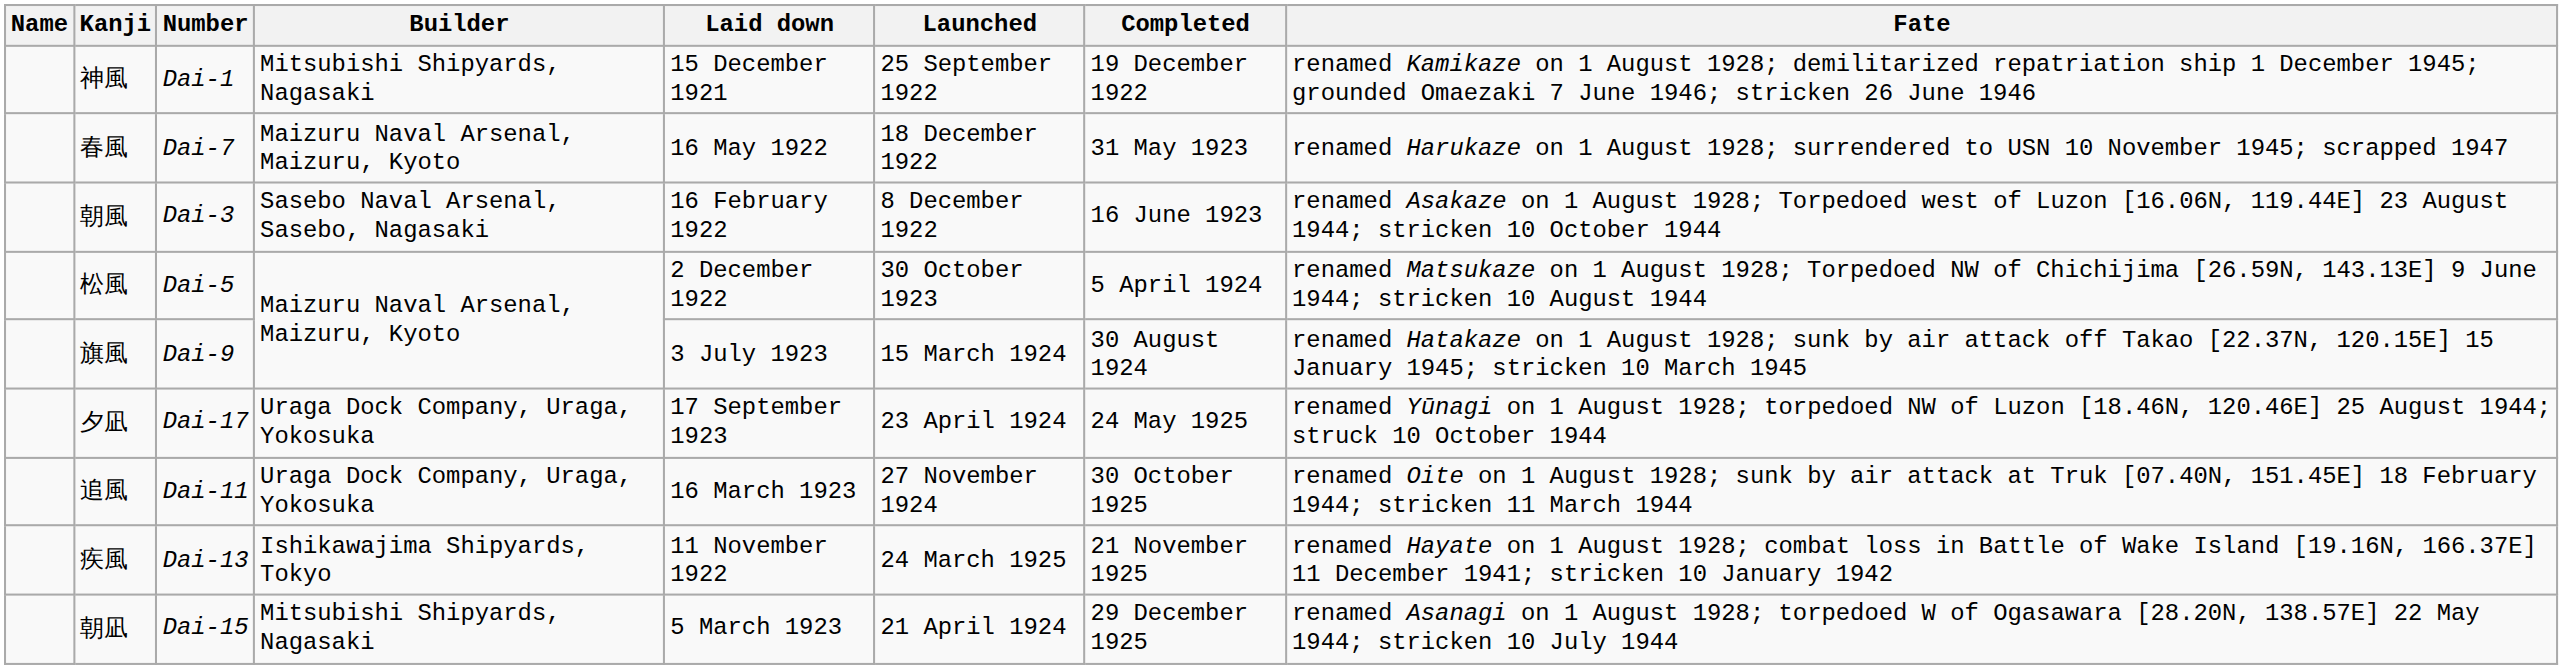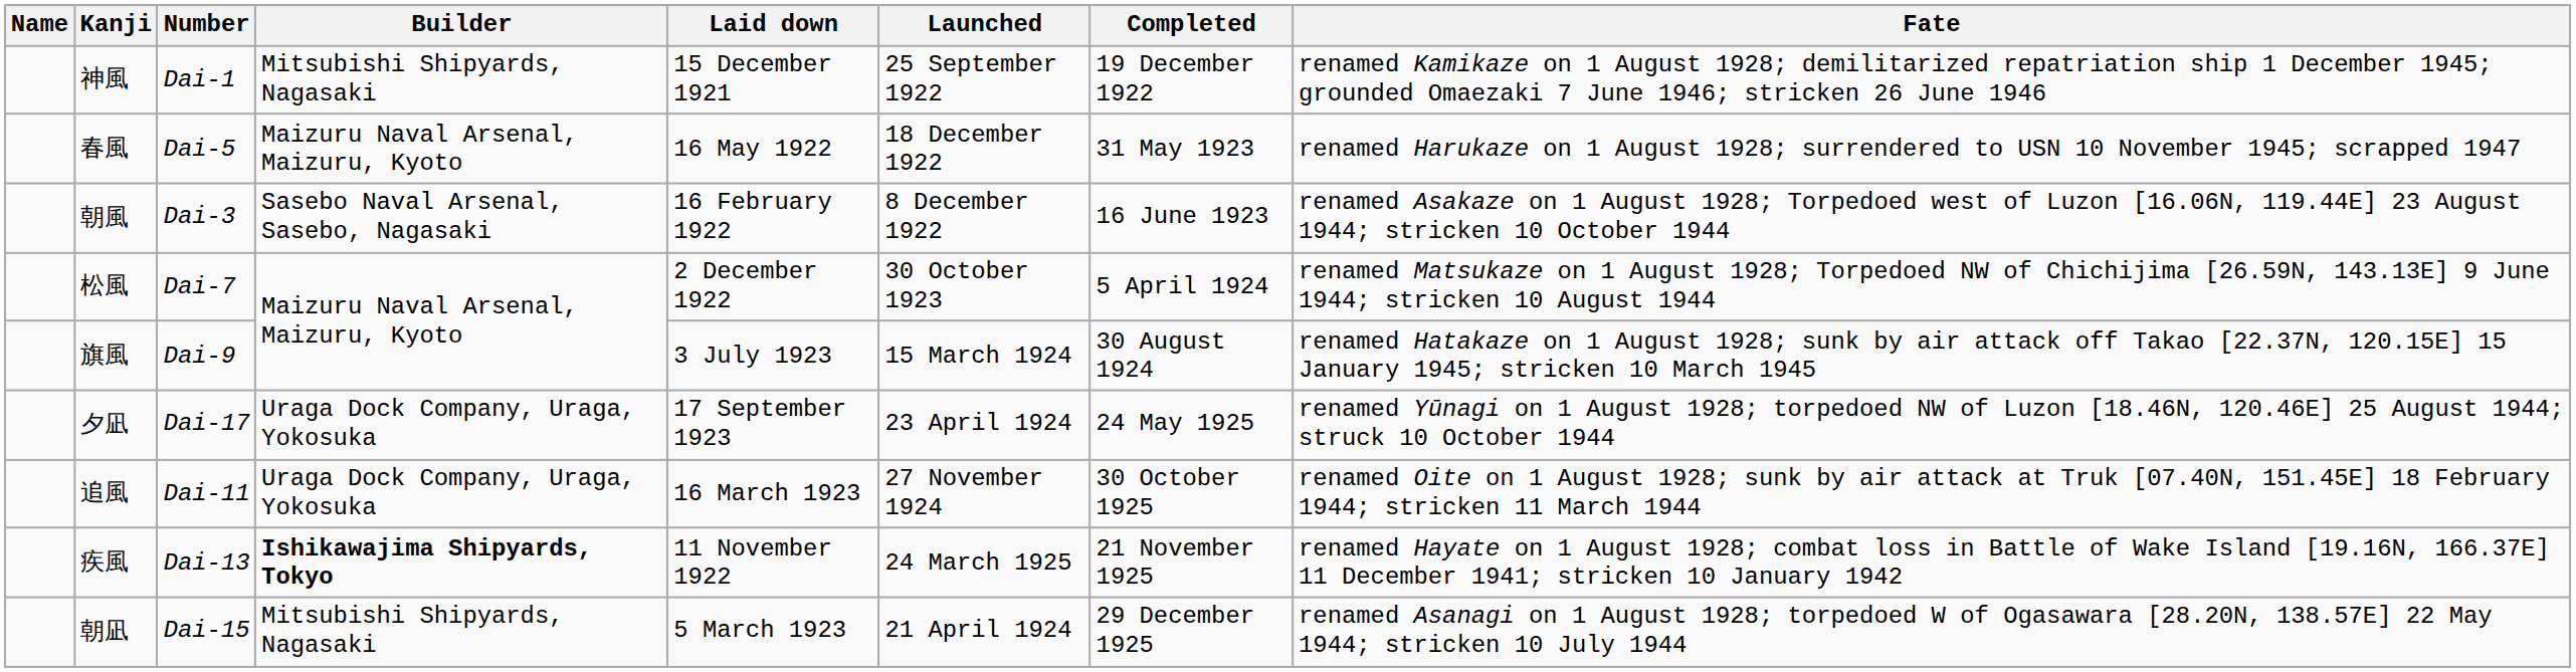春風 | Number: Dai-7 -> Dai-5
松風 | Number: Dai-5 -> Dai-7
疾風 | Builder: normal -> bold
